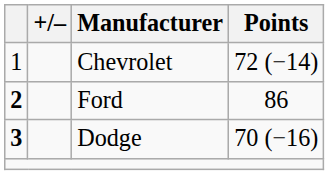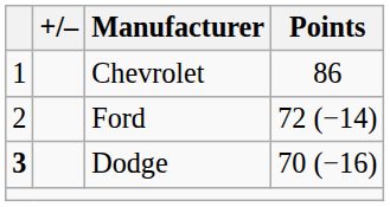Chevrolet | Points: 72 (−14) -> 86
Ford | column 1: bold -> normal
Ford | Points: 86 -> 72 (−14)
